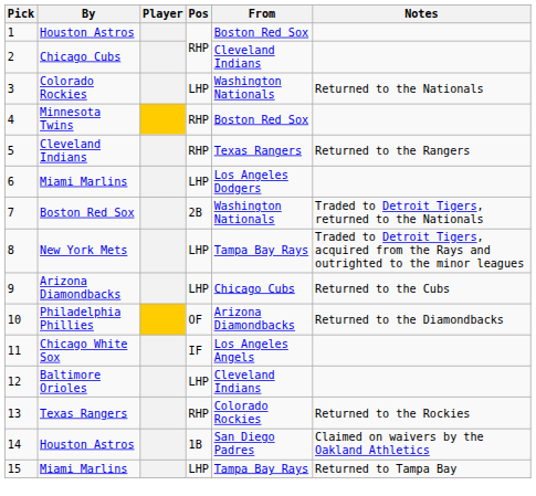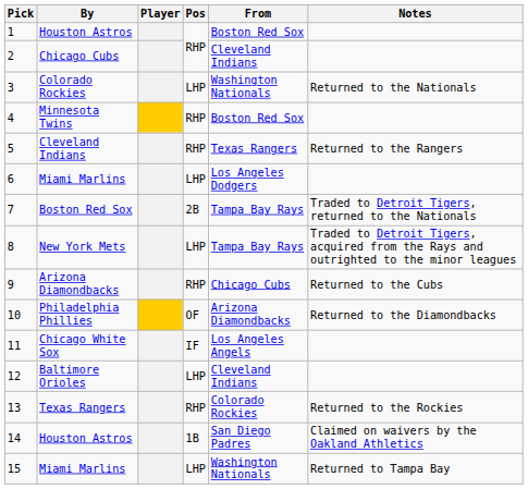7 | From: Washington Nationals -> Tampa Bay Rays
9 | Pos: LHP -> RHP
15 | From: Tampa Bay Rays -> Washington Nationals
